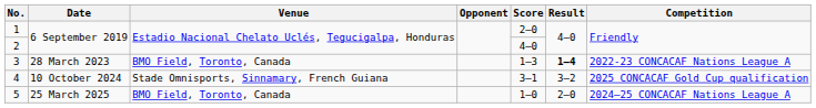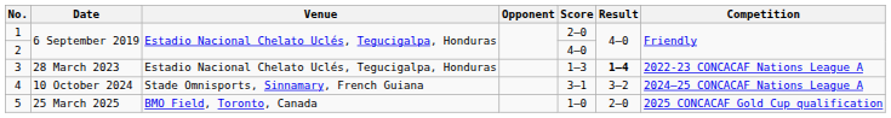3 | Venue: BMO Field, Toronto, Canada -> Estadio Nacional Chelato Uclés, Tegucigalpa, Honduras
4 | Competition: 2025 CONCACAF Gold Cup qualification -> 2024–25 CONCACAF Nations League A
5 | Competition: 2024–25 CONCACAF Nations League A -> 2025 CONCACAF Gold Cup qualification
